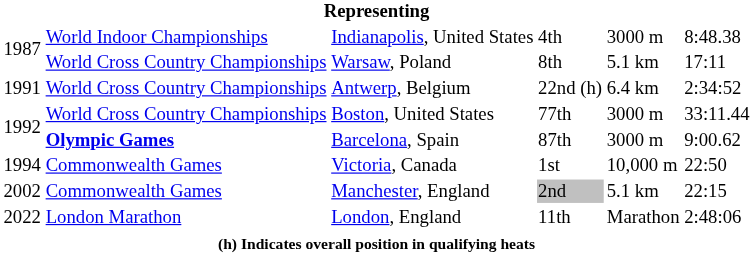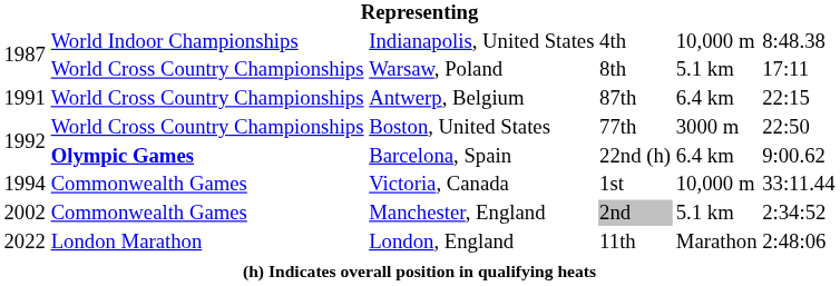Indianapolis, United States | column 5: 3000 m -> 10,000 m
Antwerp, Belgium | column 4: 22nd (h) -> 87th
Antwerp, Belgium | column 6: 2:34:52 -> 22:15
Boston, United States | column 6: 33:11.44 -> 22:50
Barcelona, Spain | column 4: 87th -> 22nd (h)
Barcelona, Spain | column 5: 3000 m -> 6.4 km
Victoria, Canada | column 6: 22:50 -> 33:11.44
Manchester, England | column 6: 22:15 -> 2:34:52
